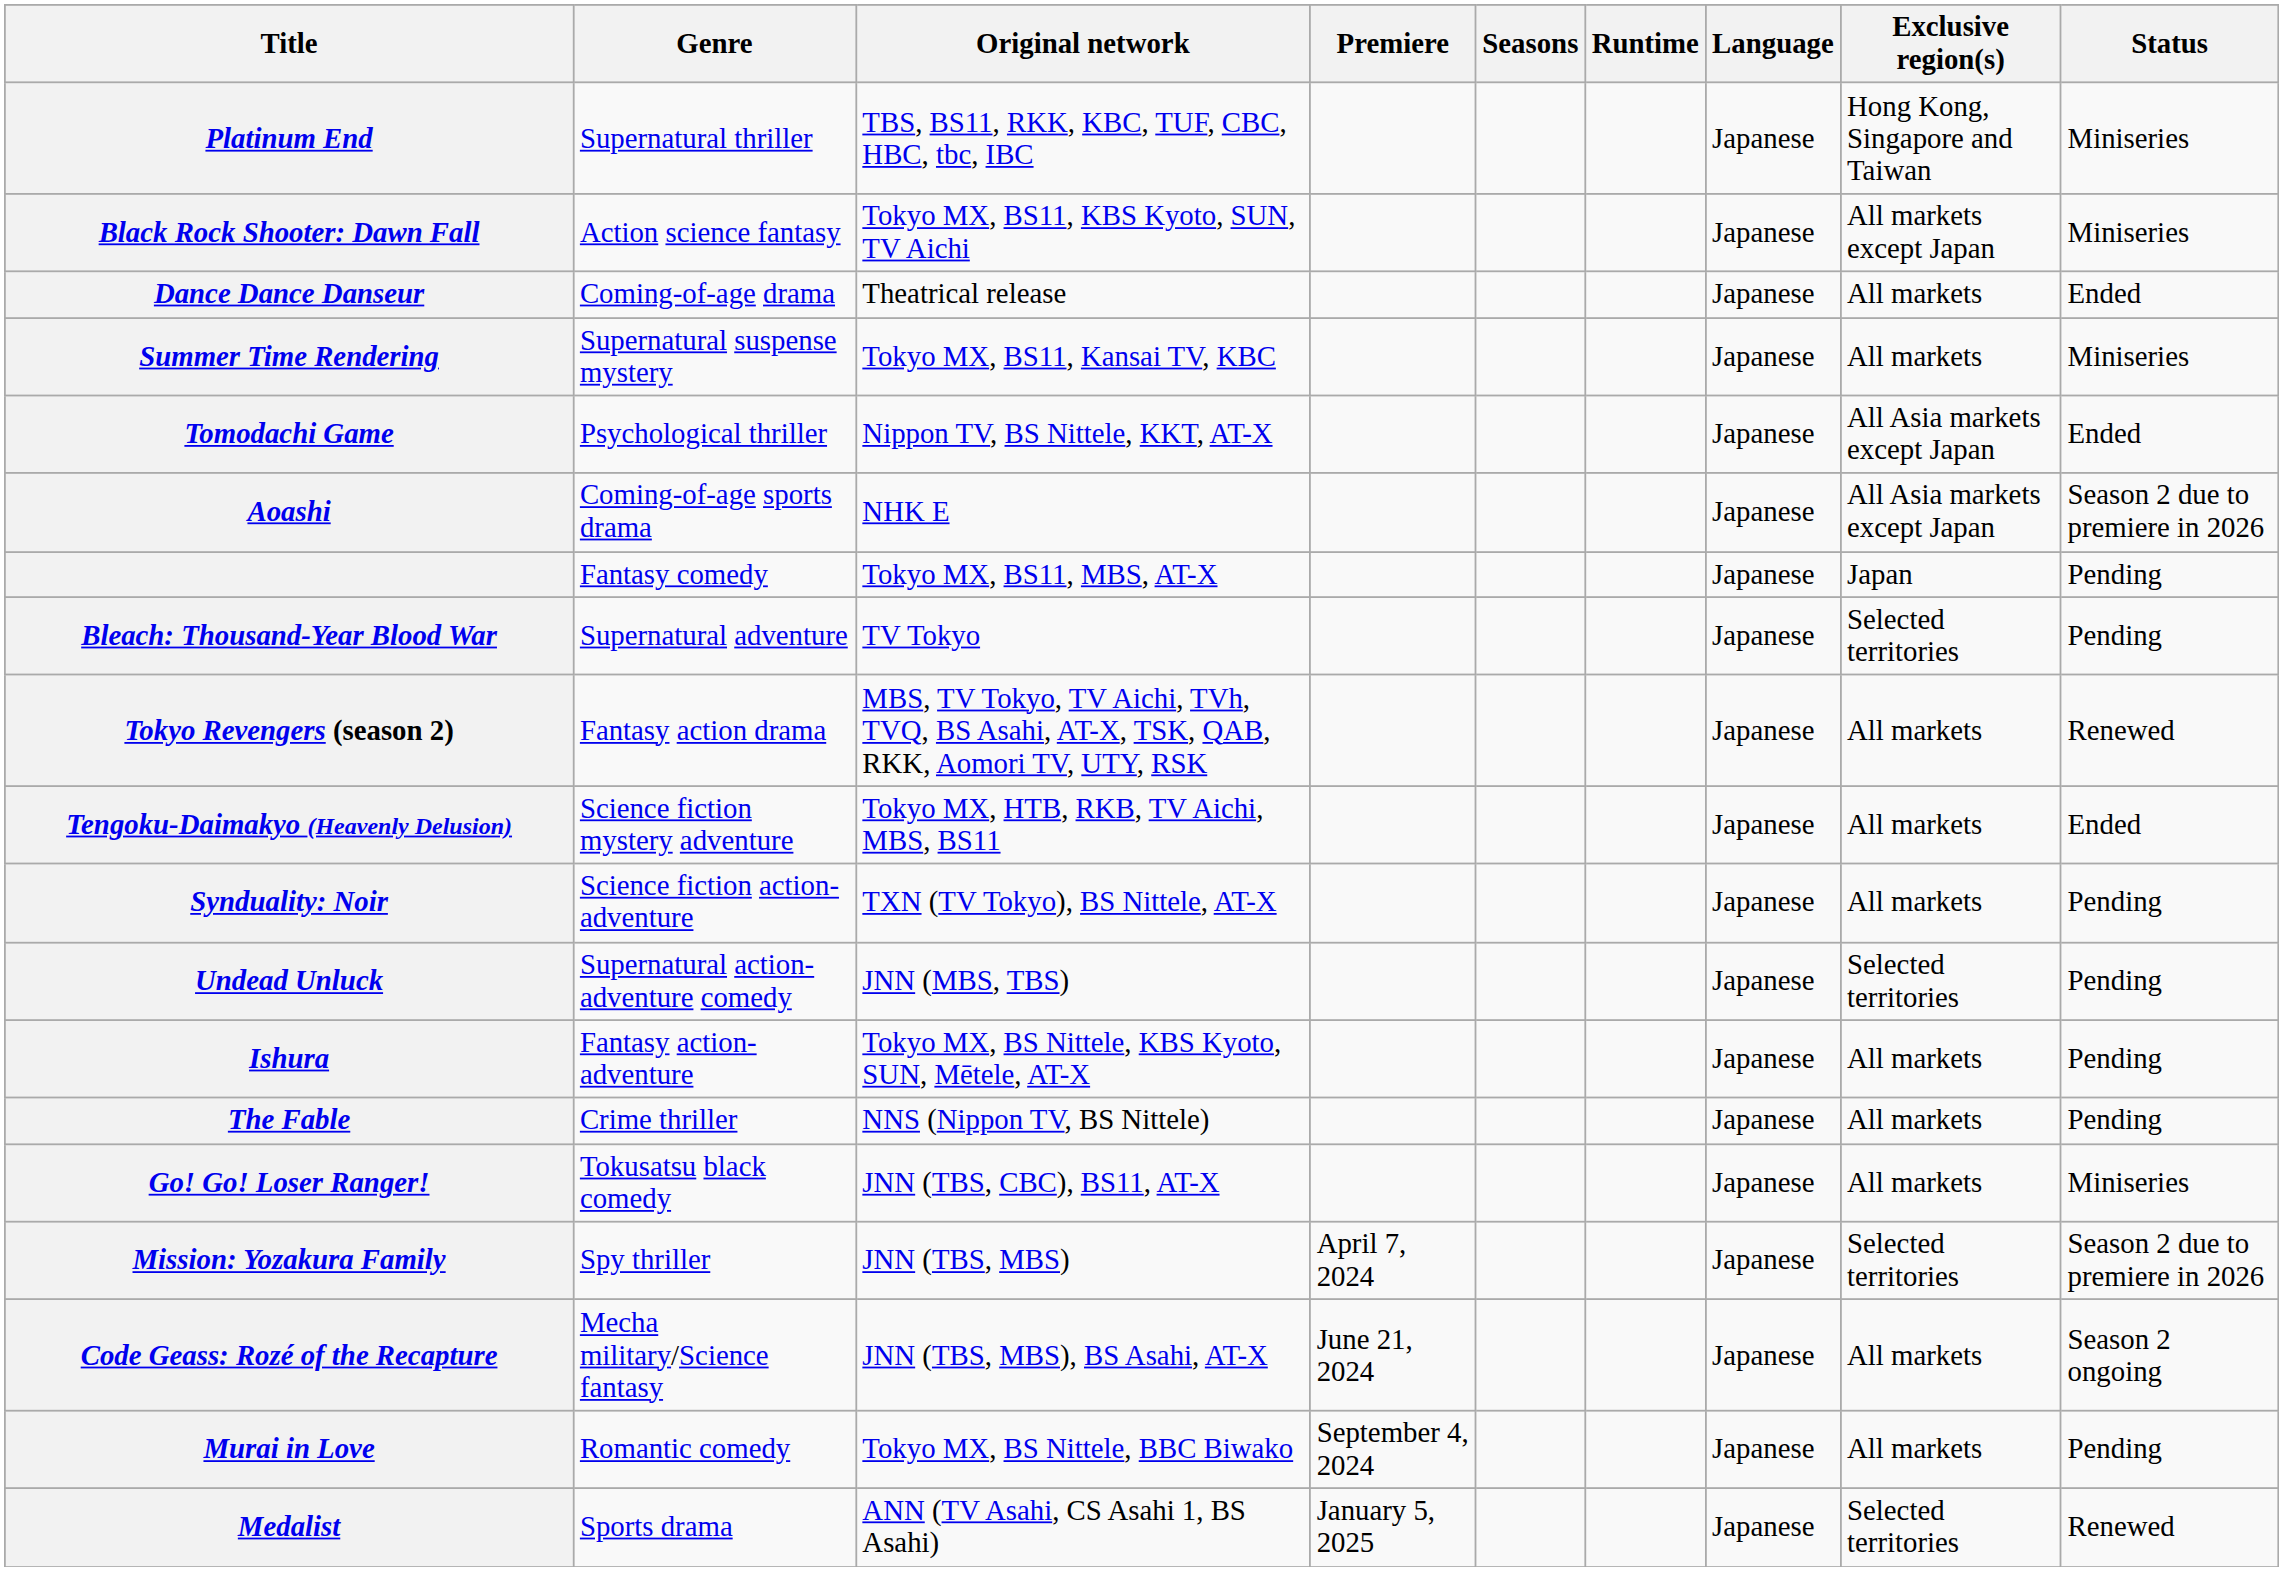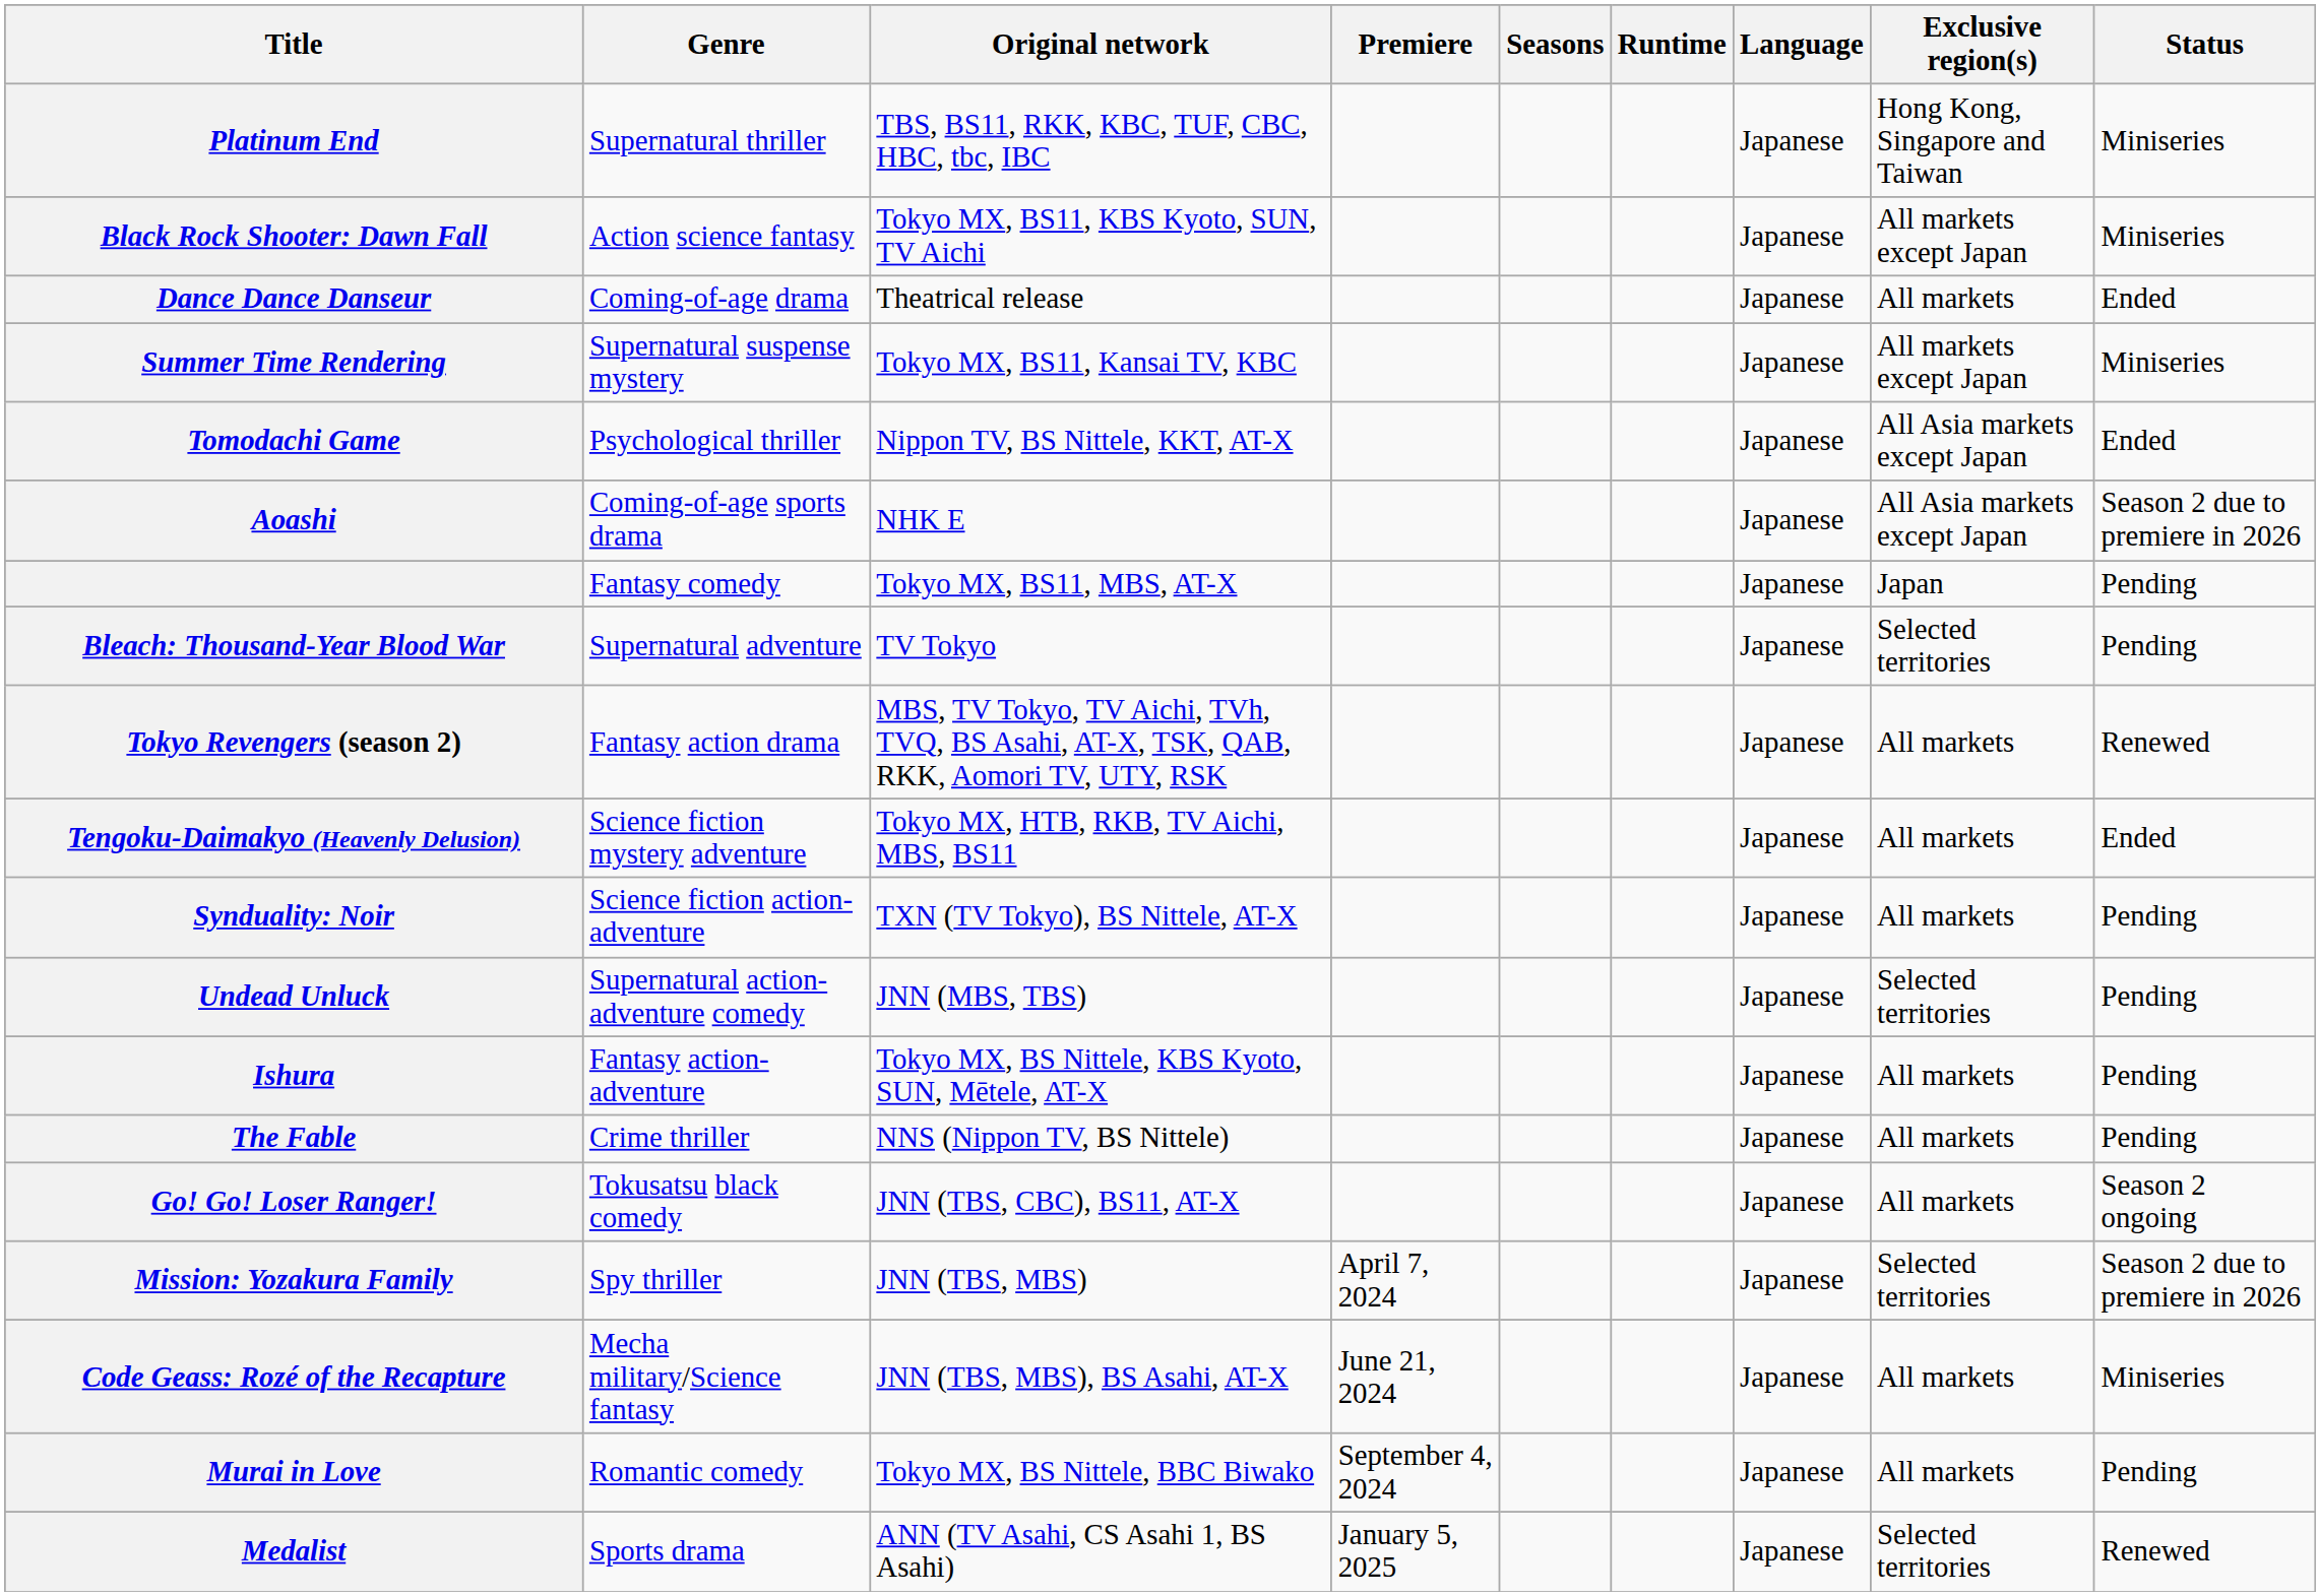Summer Time Rendering | Exclusive region(s): All markets -> All markets except Japan
Go! Go! Loser Ranger! | Status: Miniseries -> Season 2 ongoing
Code Geass: Rozé of the Recapture | Status: Season 2 ongoing -> Miniseries
